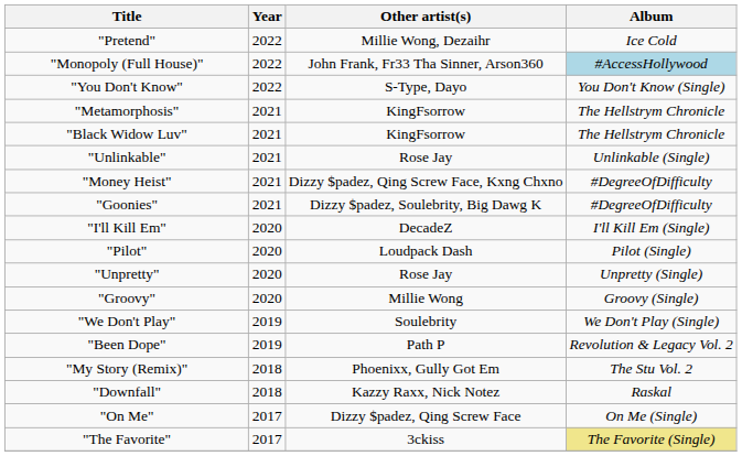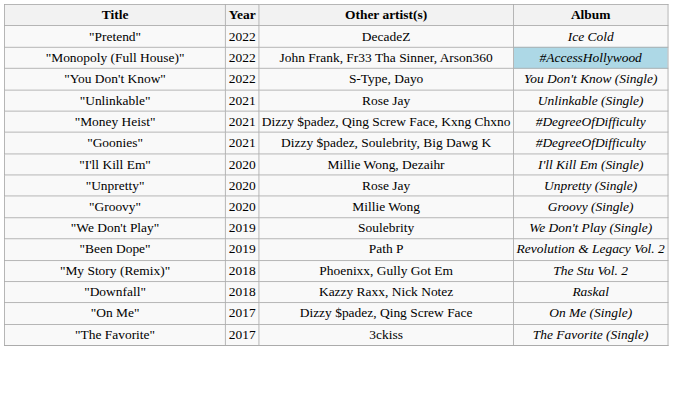"Pretend" | Other artist(s): Millie Wong, Dezaihr -> DecadeZ
- row: "Metamorphosis" | 2021 | KingFsorrow | The Hellstrym Chronicle
- row: "Black Widow Luv" | 2021 | KingFsorrow | The Hellstrym Chronicle
"I'll Kill Em" | Other artist(s): DecadeZ -> Millie Wong, Dezaihr
- row: "Pilot" | 2020 | Loudpack Dash | Pilot (Single)
"The Favorite" | Album: khaki background -> no background
